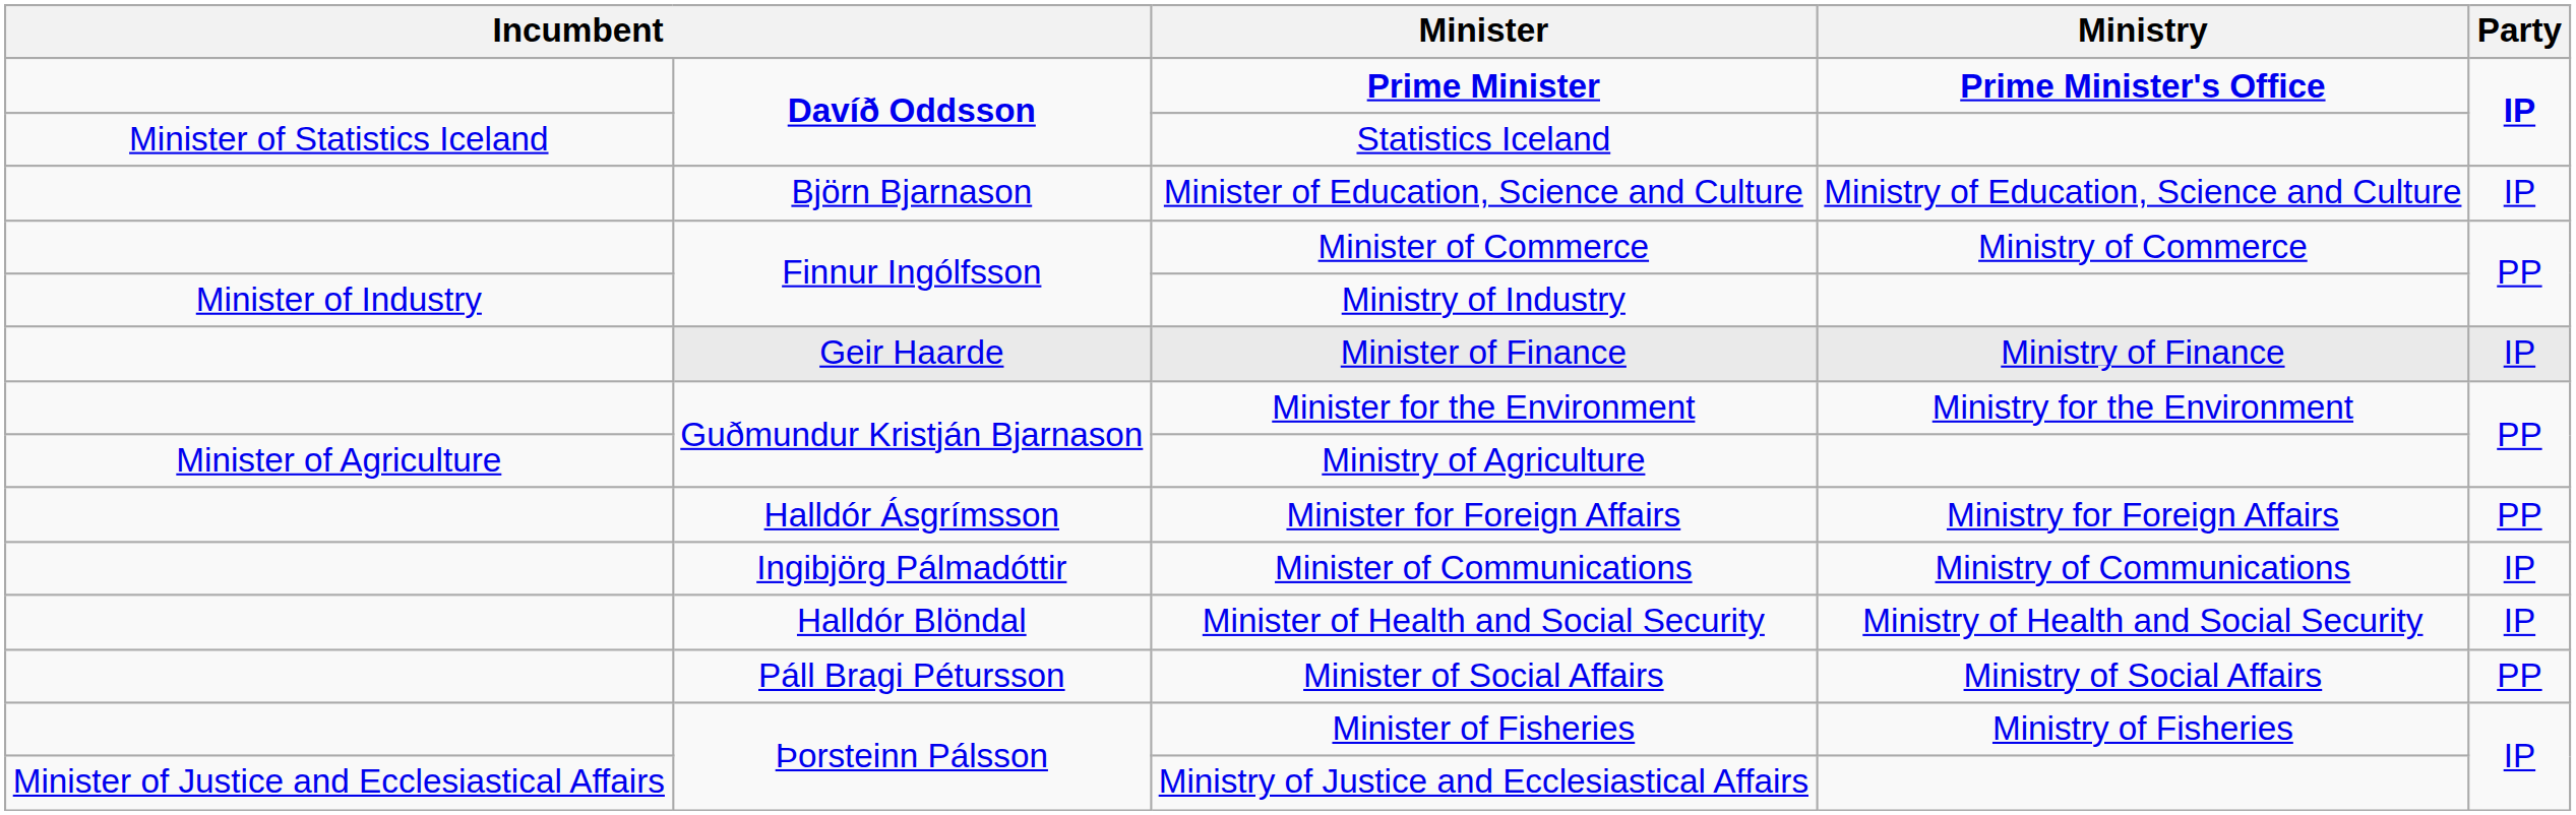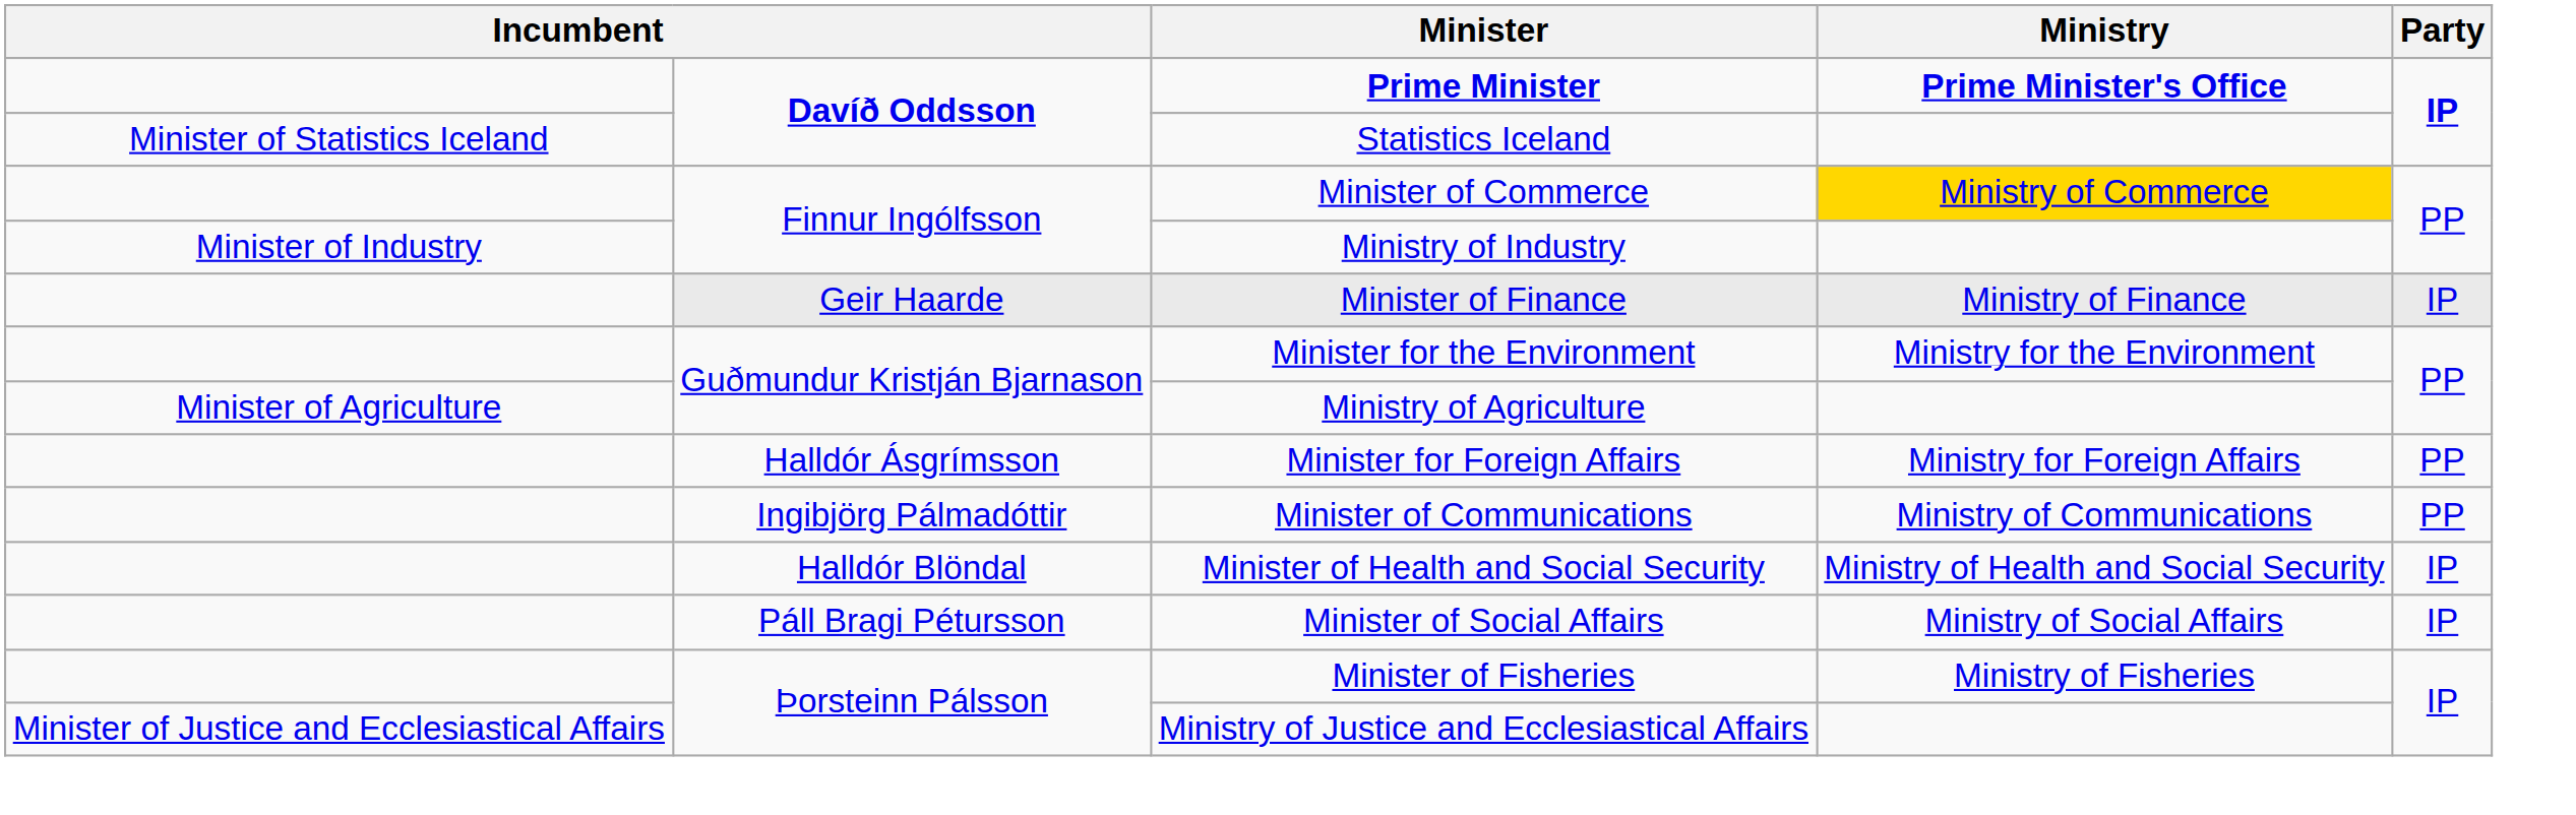- row: Björn Bjarnason | Minister of Education, Science and Culture | Ministry of Education, Science and Culture | IP
Minister of Commerce | Ministry: no background -> gold background
Minister of Communications | Party: IP -> PP
Minister of Social Affairs | Party: PP -> IP
